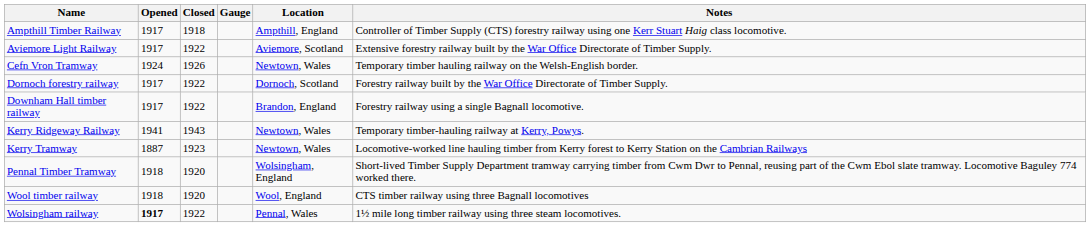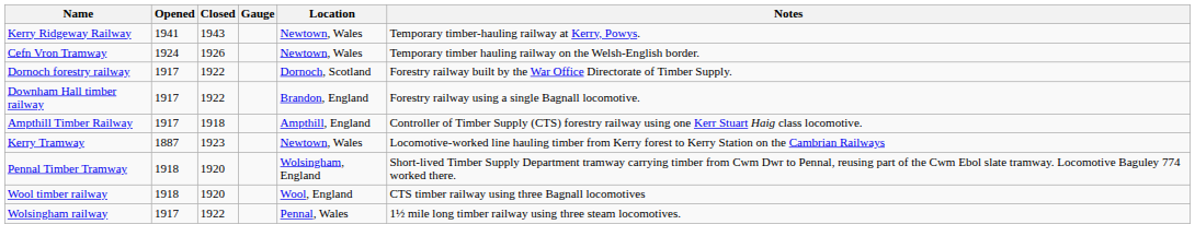rows swapped: Ampthill Timber Railway <-> Kerry Ridgeway Railway
- row: Aviemore Light Railway | 1917 | 1922 | Aviemore, Scotland | Extensive forestry railway built by the War Office Directorate of Timber Supply.
Wolsingham railway | Opened: bold -> normal
